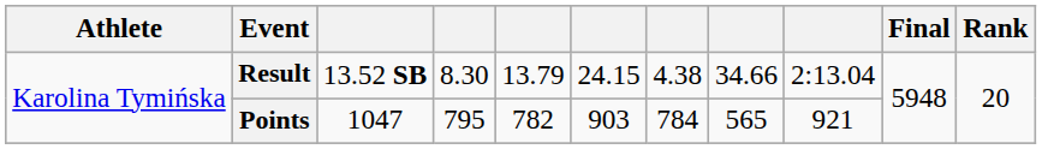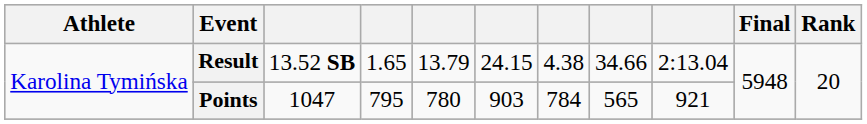Result | column 4: 8.30 -> 1.65
Points | column 5: 782 -> 780
